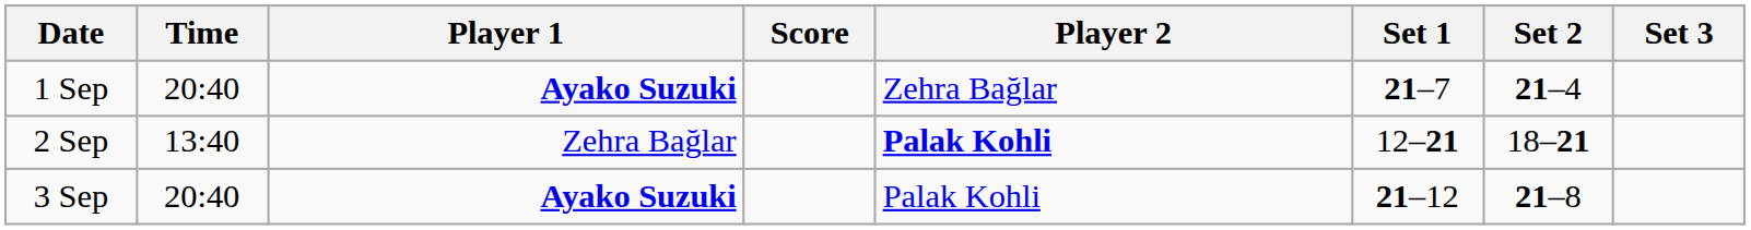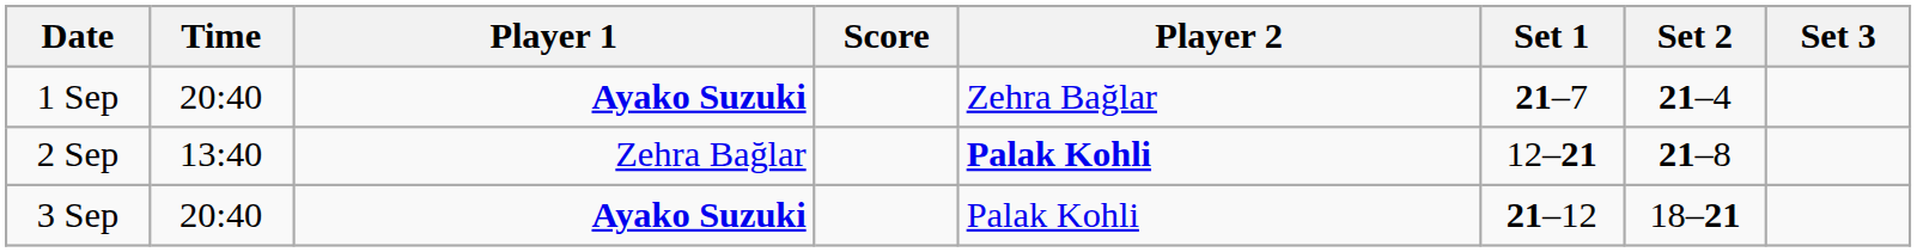2 Sep | Set 2: 18–21 -> 21–8
3 Sep | Set 2: 21–8 -> 18–21
